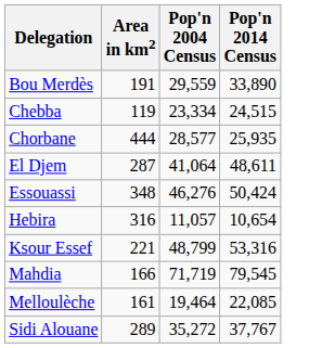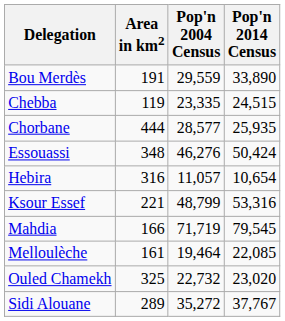Chebba | Pop'n 2004 Census: 23,334 -> 23,335
- row: El Djem | 287 | 41,064 | 48,611
+ row: Ouled Chamekh | 325 | 22,732 | 23,020
